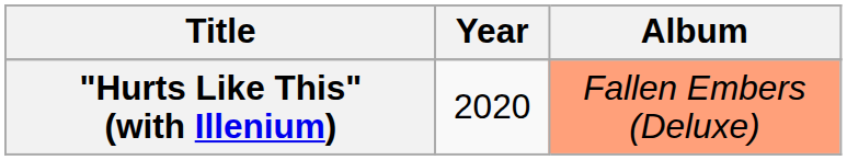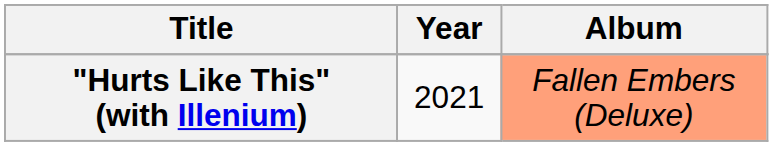"Hurts Like This" (with Illenium) | Year: 2020 -> 2021
